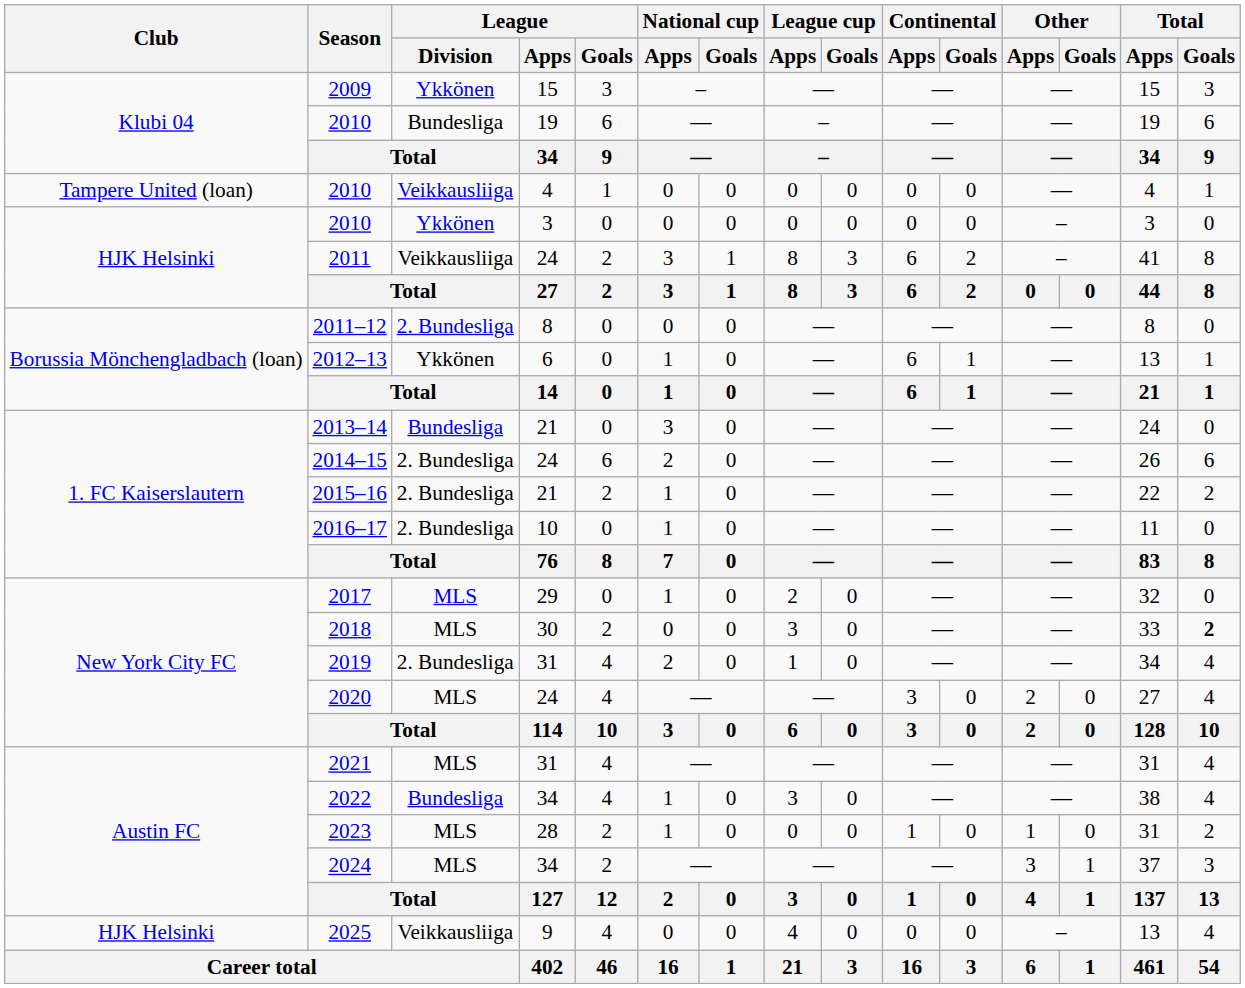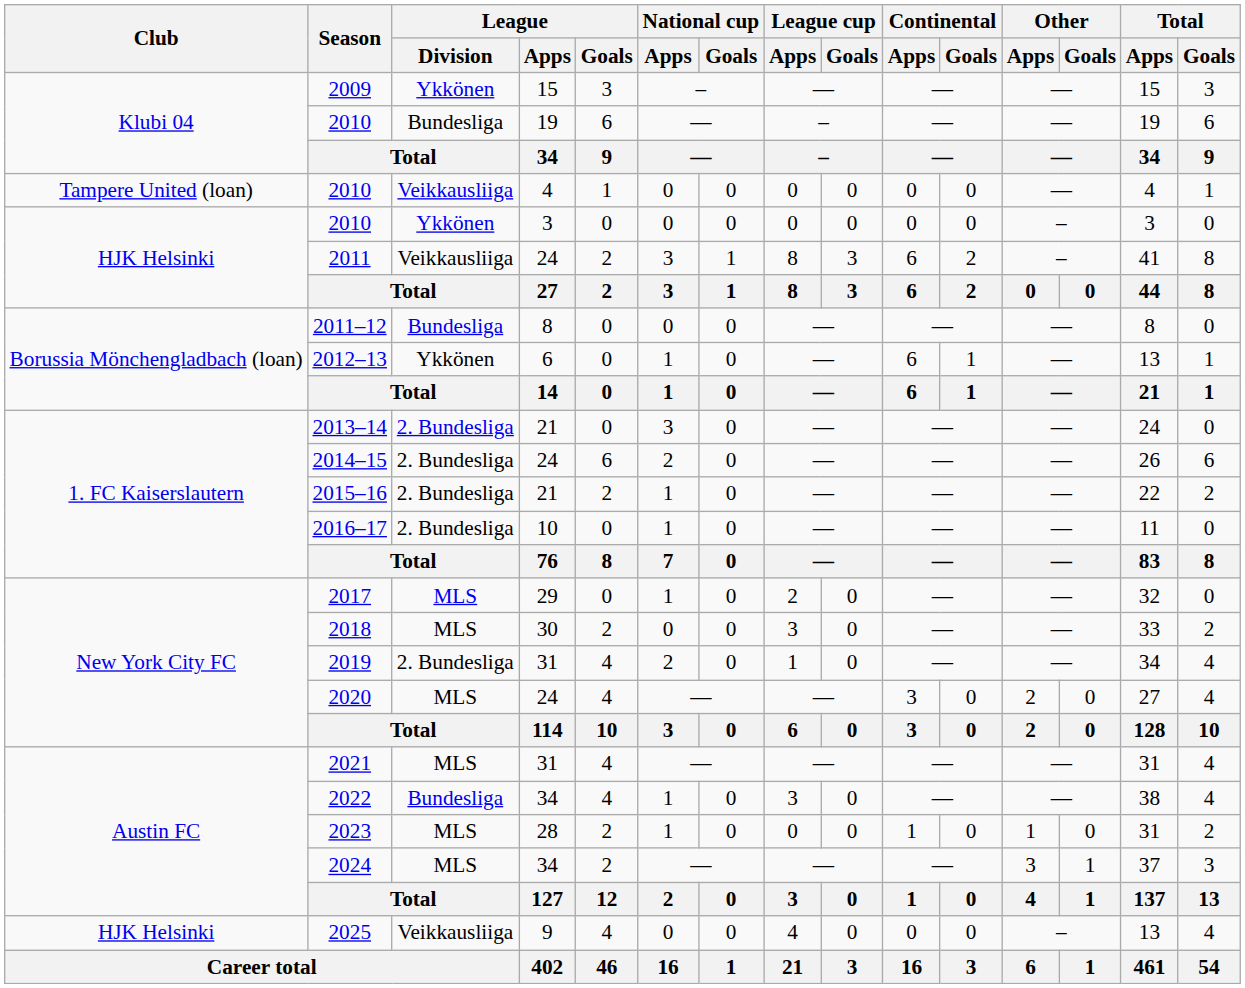2011–12 | League / Division: 2. Bundesliga -> Bundesliga
2013–14 | League / Division: Bundesliga -> 2. Bundesliga
2018 | Total / Goals: bold -> normal
